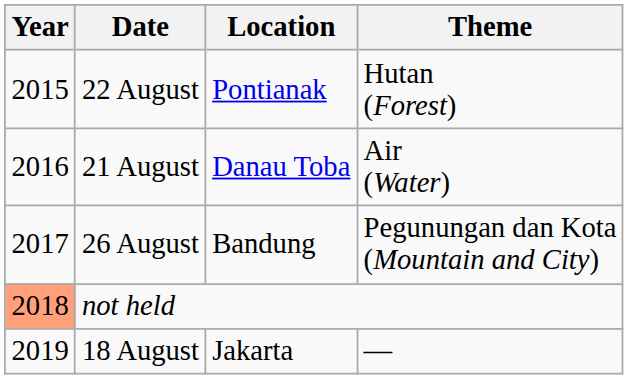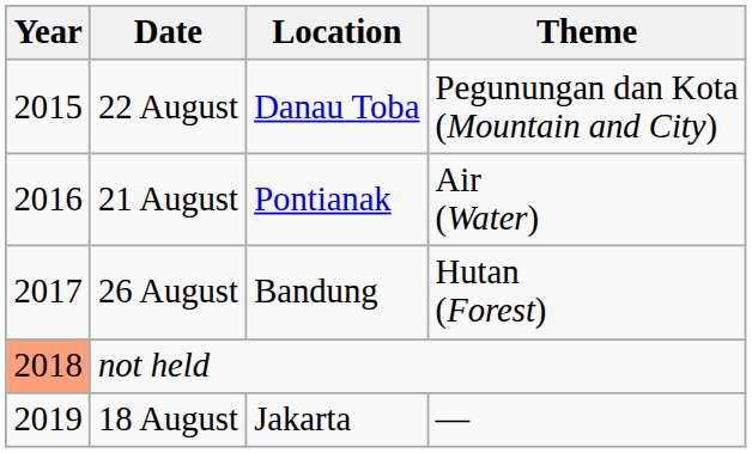22 August | Location: Pontianak -> Danau Toba
22 August | Theme: Hutan (Forest) -> Pegunungan dan Kota (Mountain and City)
21 August | Location: Danau Toba -> Pontianak
26 August | Theme: Pegunungan dan Kota (Mountain and City) -> Hutan (Forest)
